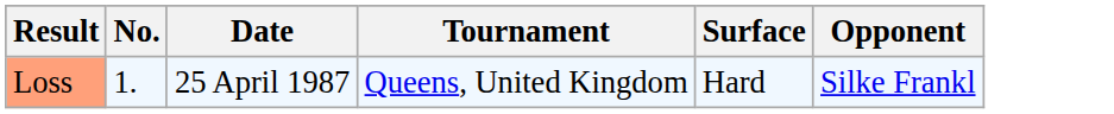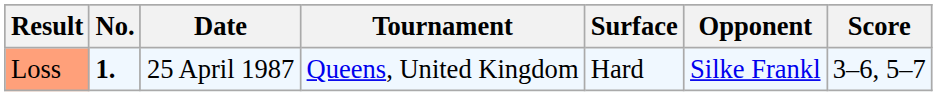+ column: Score | 3–6, 5–7
Loss | No.: normal -> bold
